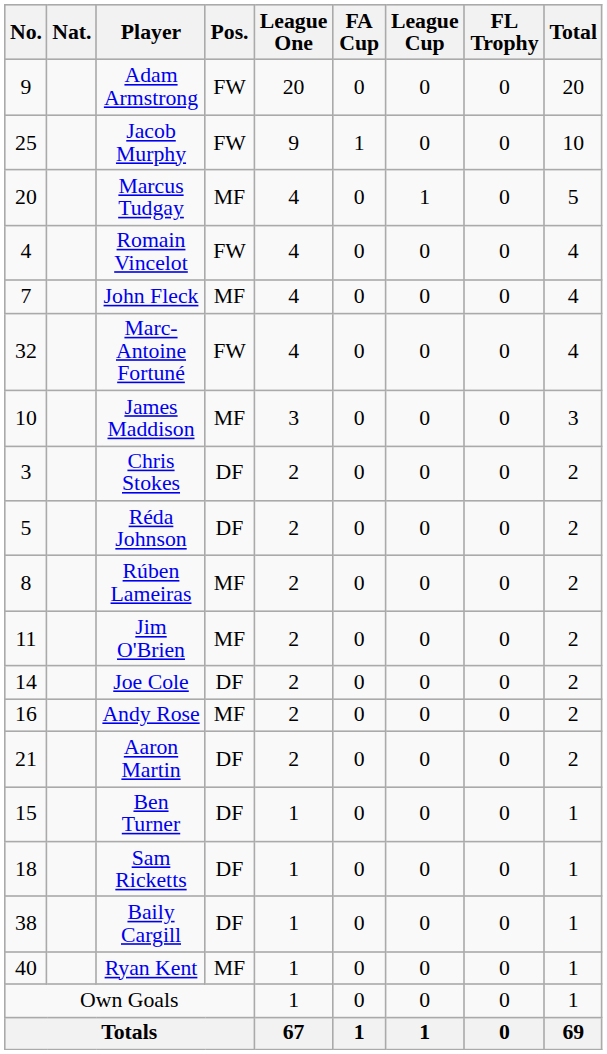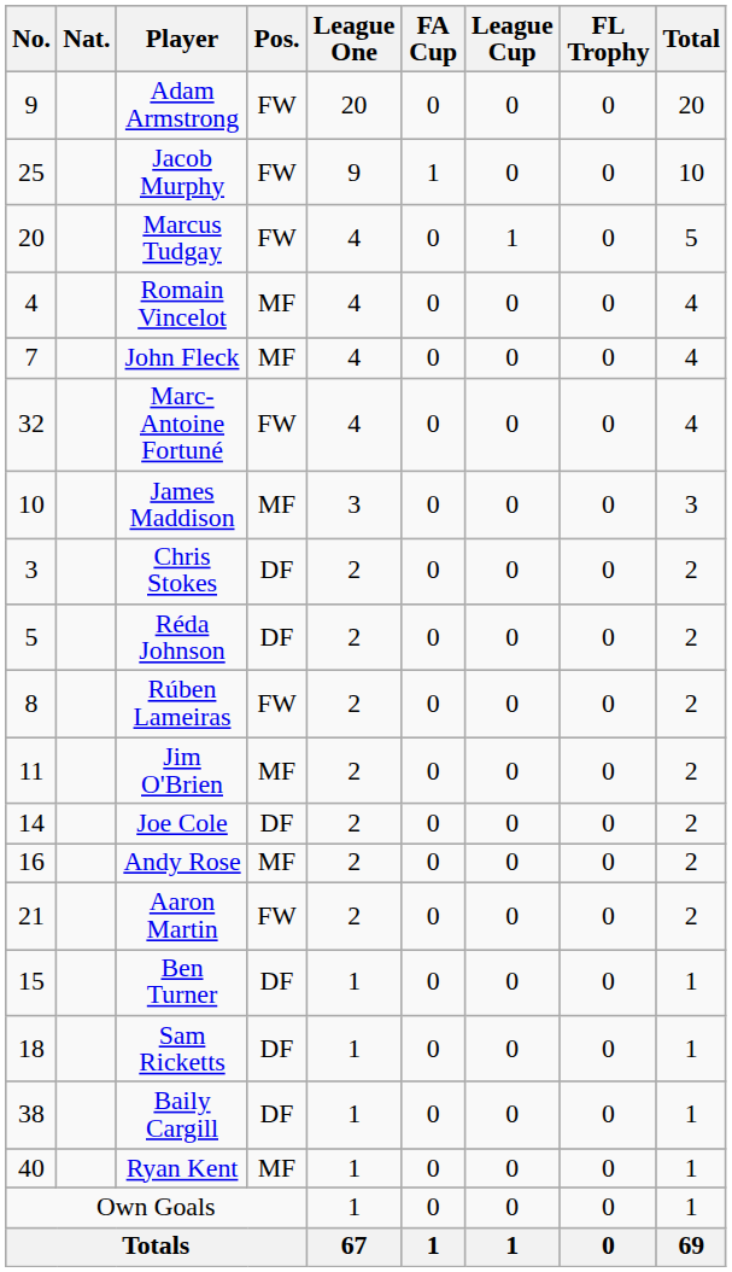Marcus Tudgay | Pos.: MF -> FW
Romain Vincelot | Pos.: FW -> MF
Rúben Lameiras | Pos.: MF -> FW
Aaron Martin | Pos.: DF -> FW
